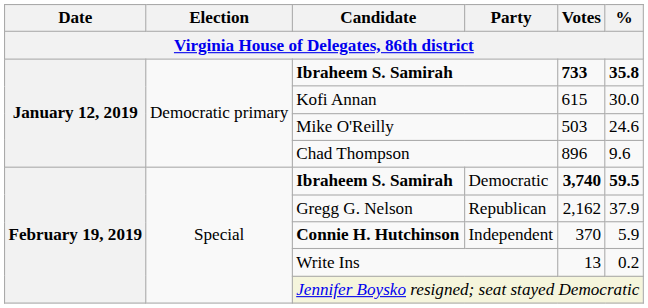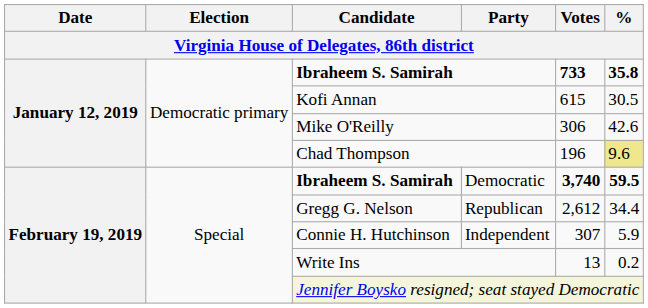Kofi Annan | %: 30.0 -> 30.5
Mike O'Reilly | Votes: 503 -> 306
Mike O'Reilly | %: 24.6 -> 42.6
Chad Thompson | Votes: 896 -> 196
Chad Thompson | %: no background -> khaki background
Republican | Votes: 2,162 -> 2,612
Republican | %: 37.9 -> 34.4
Independent | Candidate: bold -> normal
Independent | Votes: 370 -> 307
